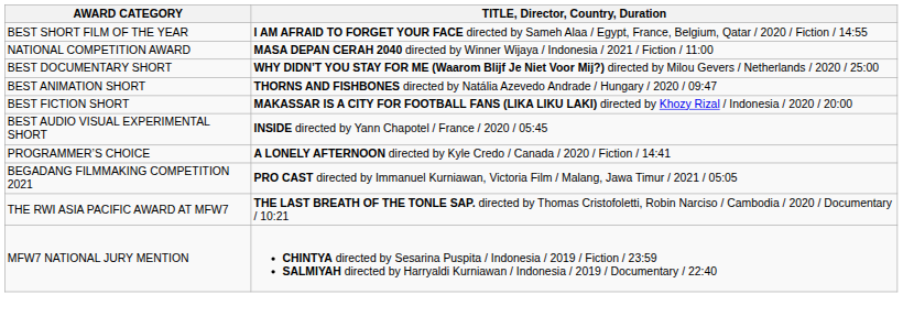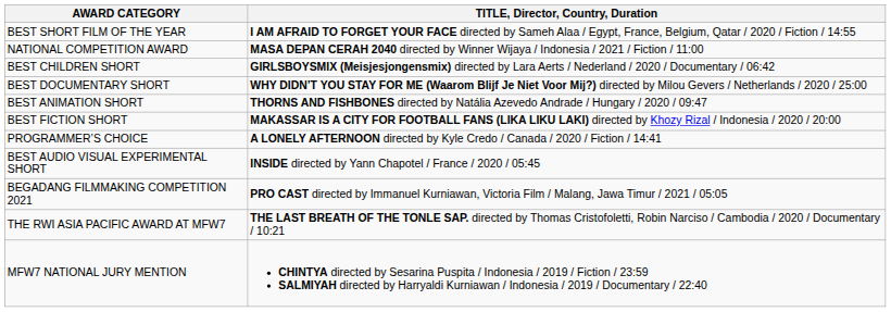+ row: BEST CHILDREN SHORT | GIRLSBOYSMIX (Meisjesjongensmix) directed by Lara Aerts / Nederland / 2020 / Documentary / 06:42
rows swapped: PROGRAMMER’S CHOICE <-> BEST AUDIO VISUAL EXPERIMENTAL SHORT
